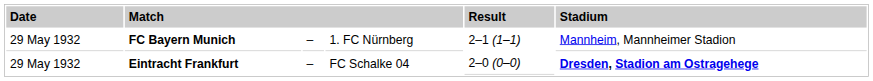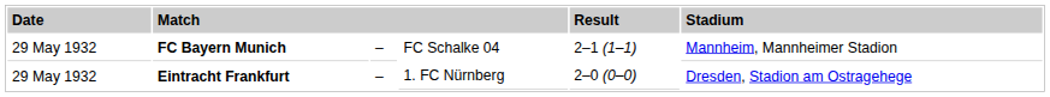FC Bayern Munich | column 4: 1. FC Nürnberg -> FC Schalke 04
Eintracht Frankfurt | column 4: FC Schalke 04 -> 1. FC Nürnberg
Eintracht Frankfurt | column 6: bold -> normal
